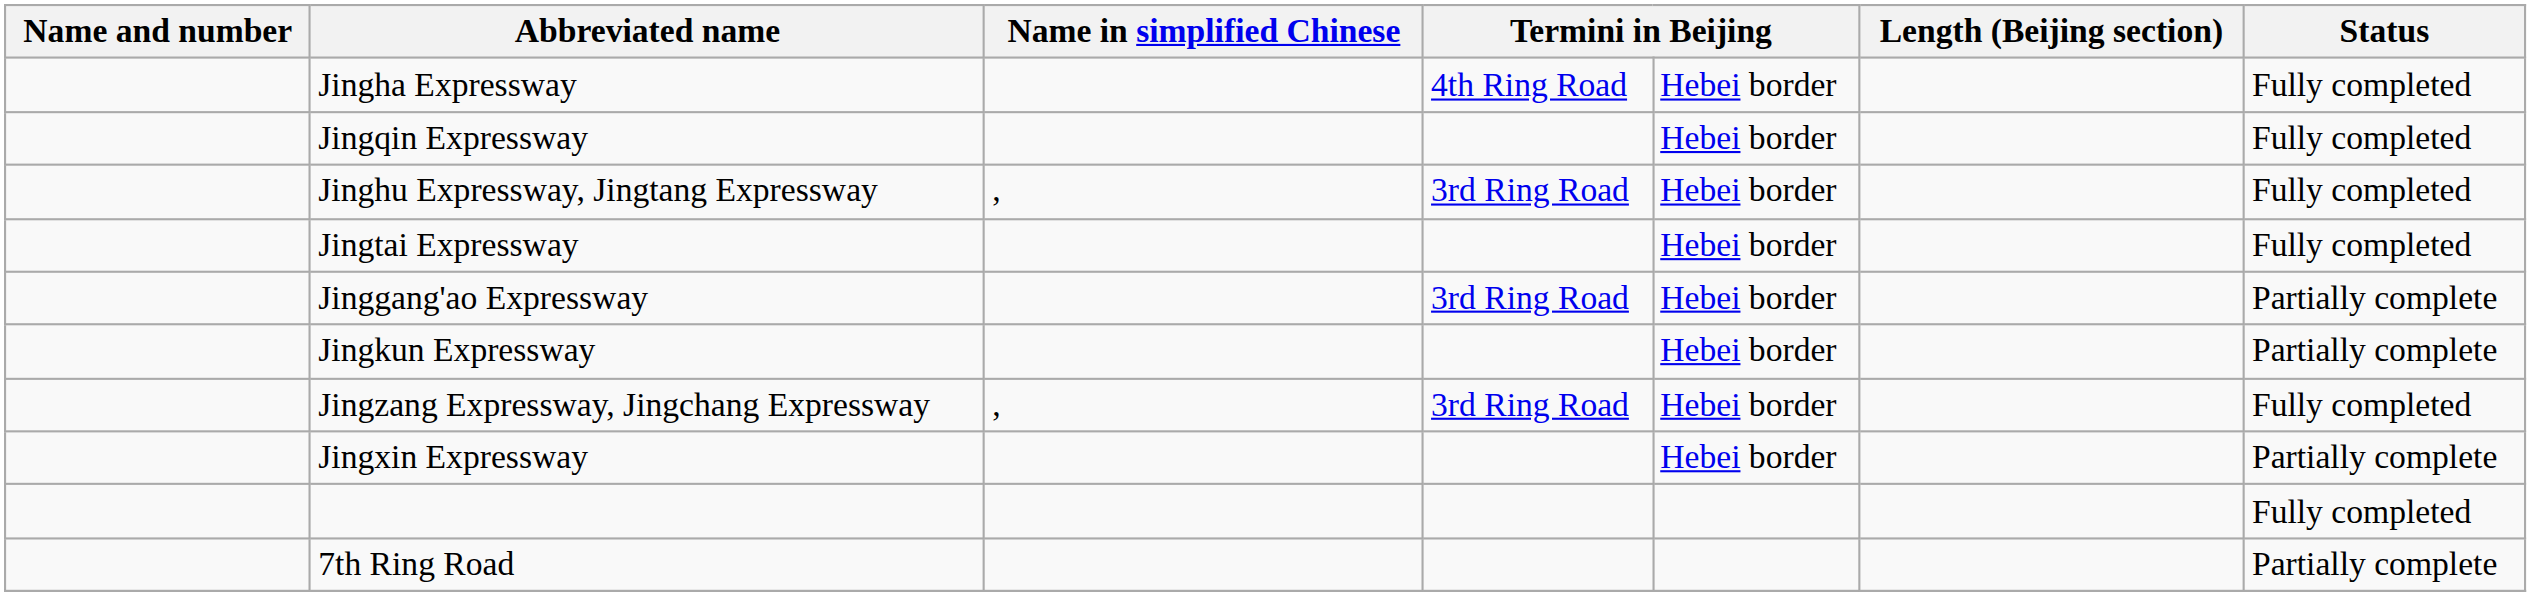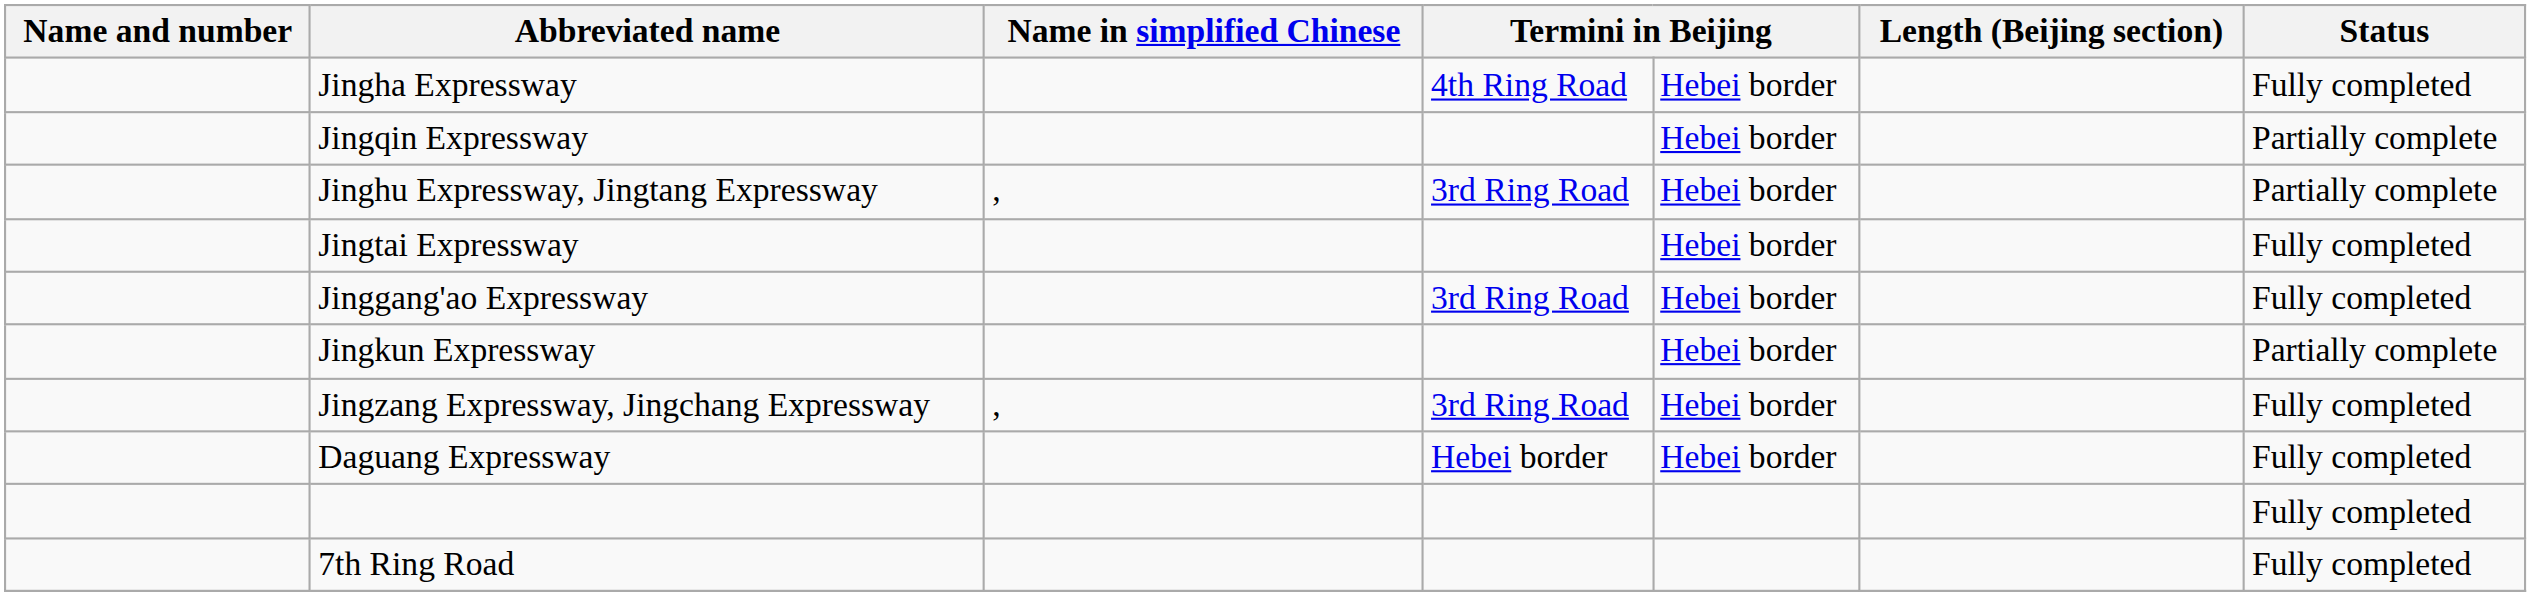Jingqin Expressway | Status: Fully completed -> Partially complete
Jinghu Expressway, Jingtang Expressway | Status: Fully completed -> Partially complete
Jinggang'ao Expressway | Status: Partially complete -> Fully completed
- row: Jingxin Expressway | Hebei border | Partially complete
+ row: Daguang Expressway | Hebei border | Hebei border | Fully completed
7th Ring Road | Status: Partially complete -> Fully completed
